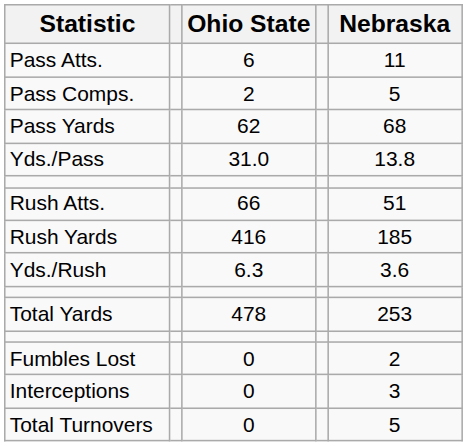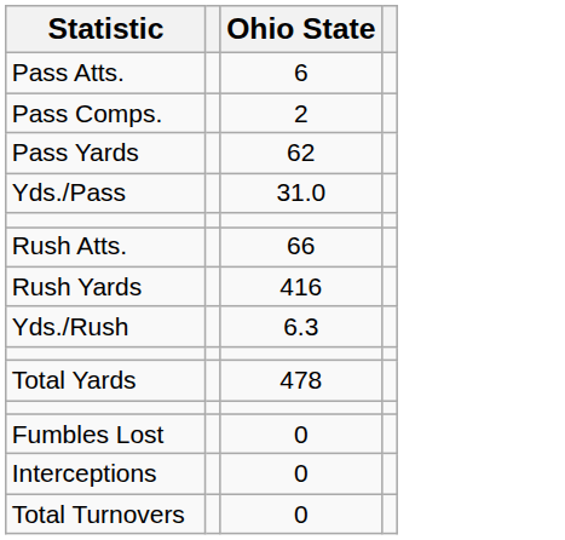- column: Nebraska | 11 | 5 | 68 | 13.8 | 51 | 185 | 3.6 | 253 | 2 | 3 | 5
